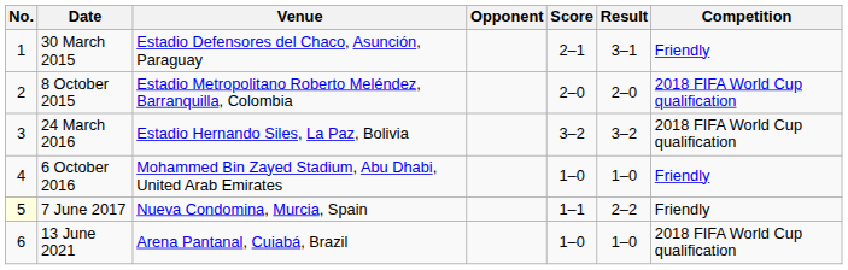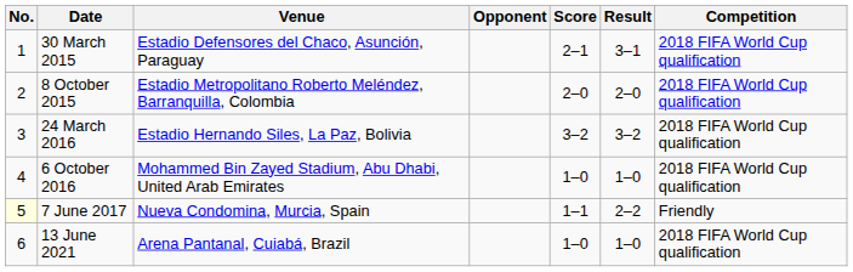30 March 2015 | Competition: Friendly -> 2018 FIFA World Cup qualification
6 October 2016 | Competition: Friendly -> 2018 FIFA World Cup qualification
